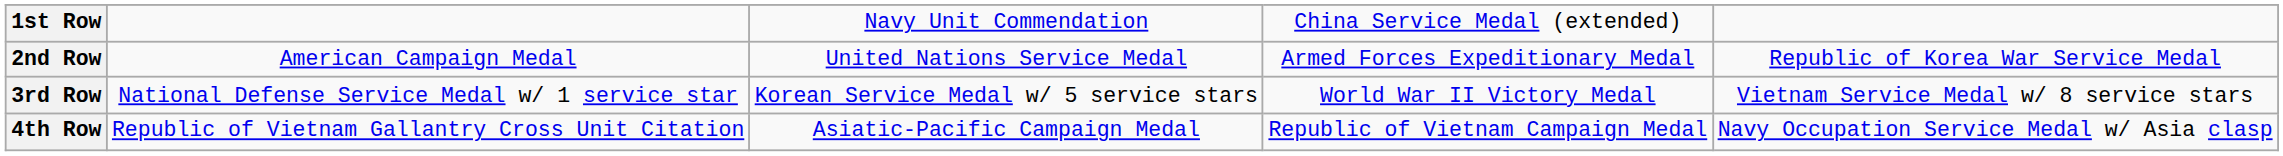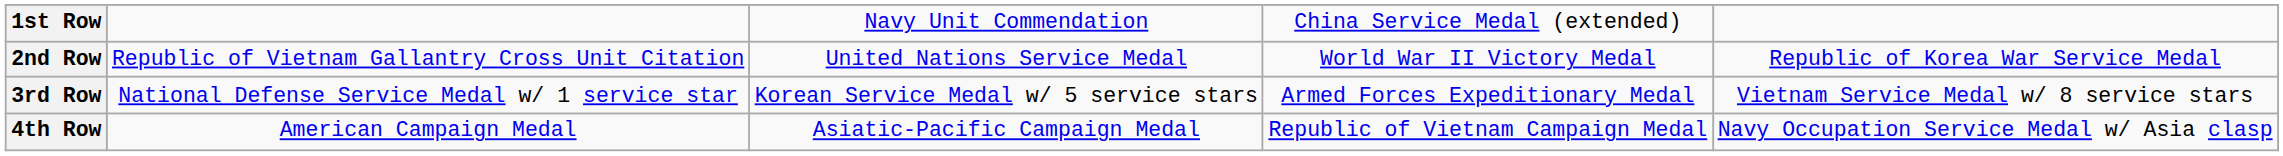2nd Row | column 2: American Campaign Medal -> Republic of Vietnam Gallantry Cross Unit Citation
2nd Row | column 4: Armed Forces Expeditionary Medal -> World War II Victory Medal
3rd Row | column 4: World War II Victory Medal -> Armed Forces Expeditionary Medal
4th Row | column 2: Republic of Vietnam Gallantry Cross Unit Citation -> American Campaign Medal
